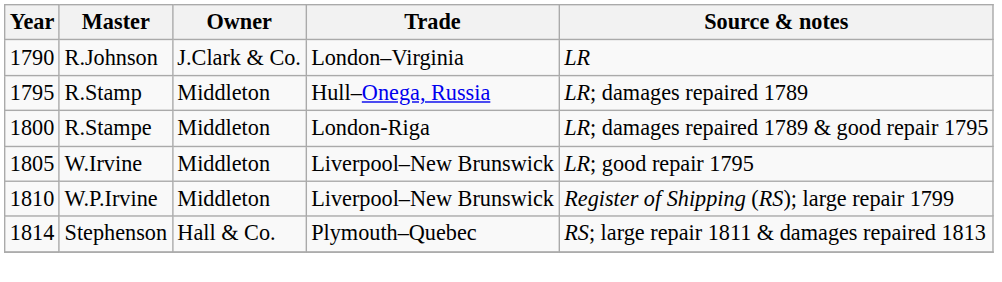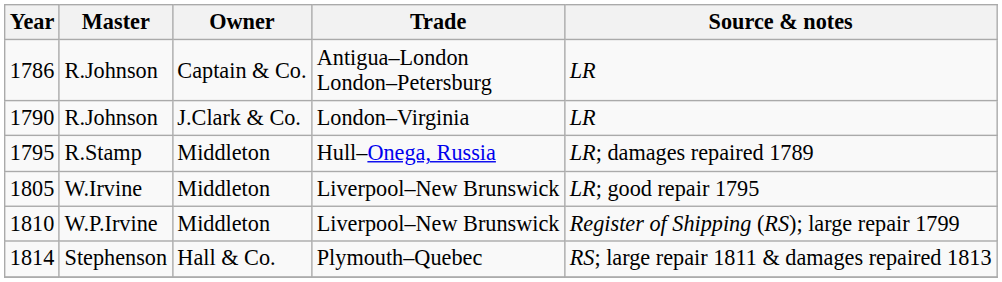+ row: 1786 | R.Johnson | Captain & Co. | Antigua–London London–Petersburg | LR
- row: 1800 | R.Stampe | Middleton | London-Riga | LR; damages repaired 1789 & good repair 1795
